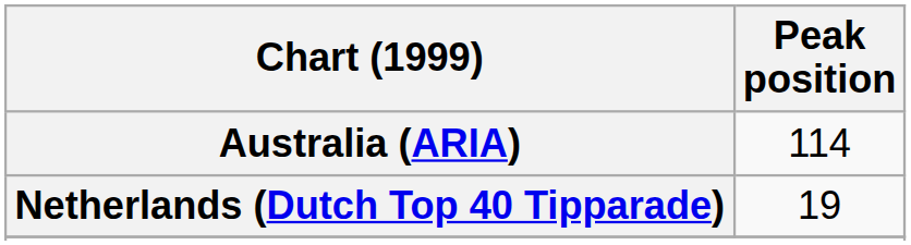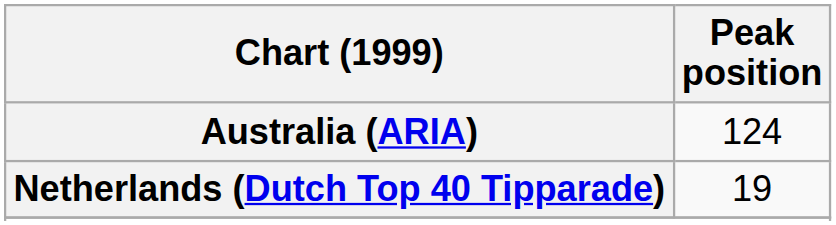Australia (ARIA) | Peak position: 114 -> 124
